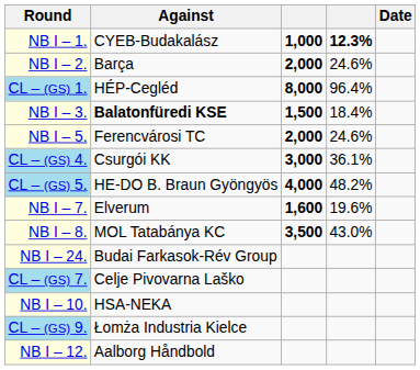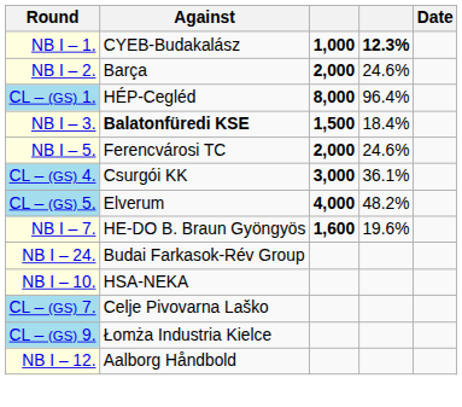CL – (GS) 5. | Against: HE-DO B. Braun Gyöngyös -> Elverum
NB I – 7. | Against: Elverum -> HE-DO B. Braun Gyöngyös
- row: NB I – 8. | MOL Tatabánya KC | 3,500 | 43.0%
rows swapped: CL – (GS) 7. <-> NB I – 10.
